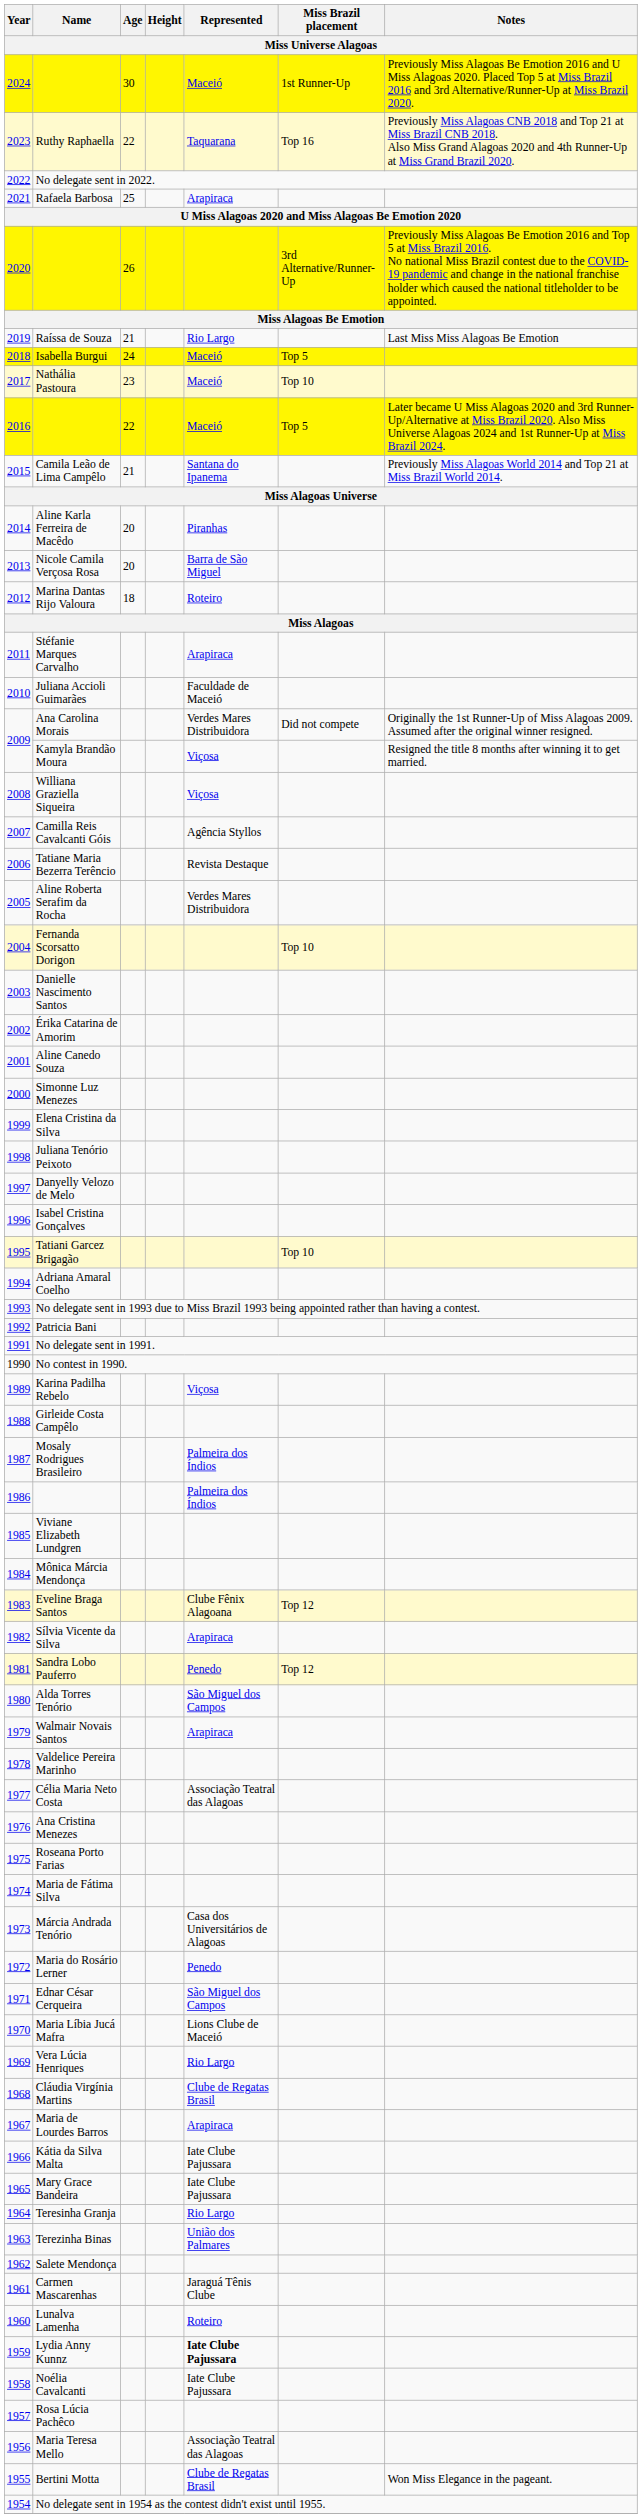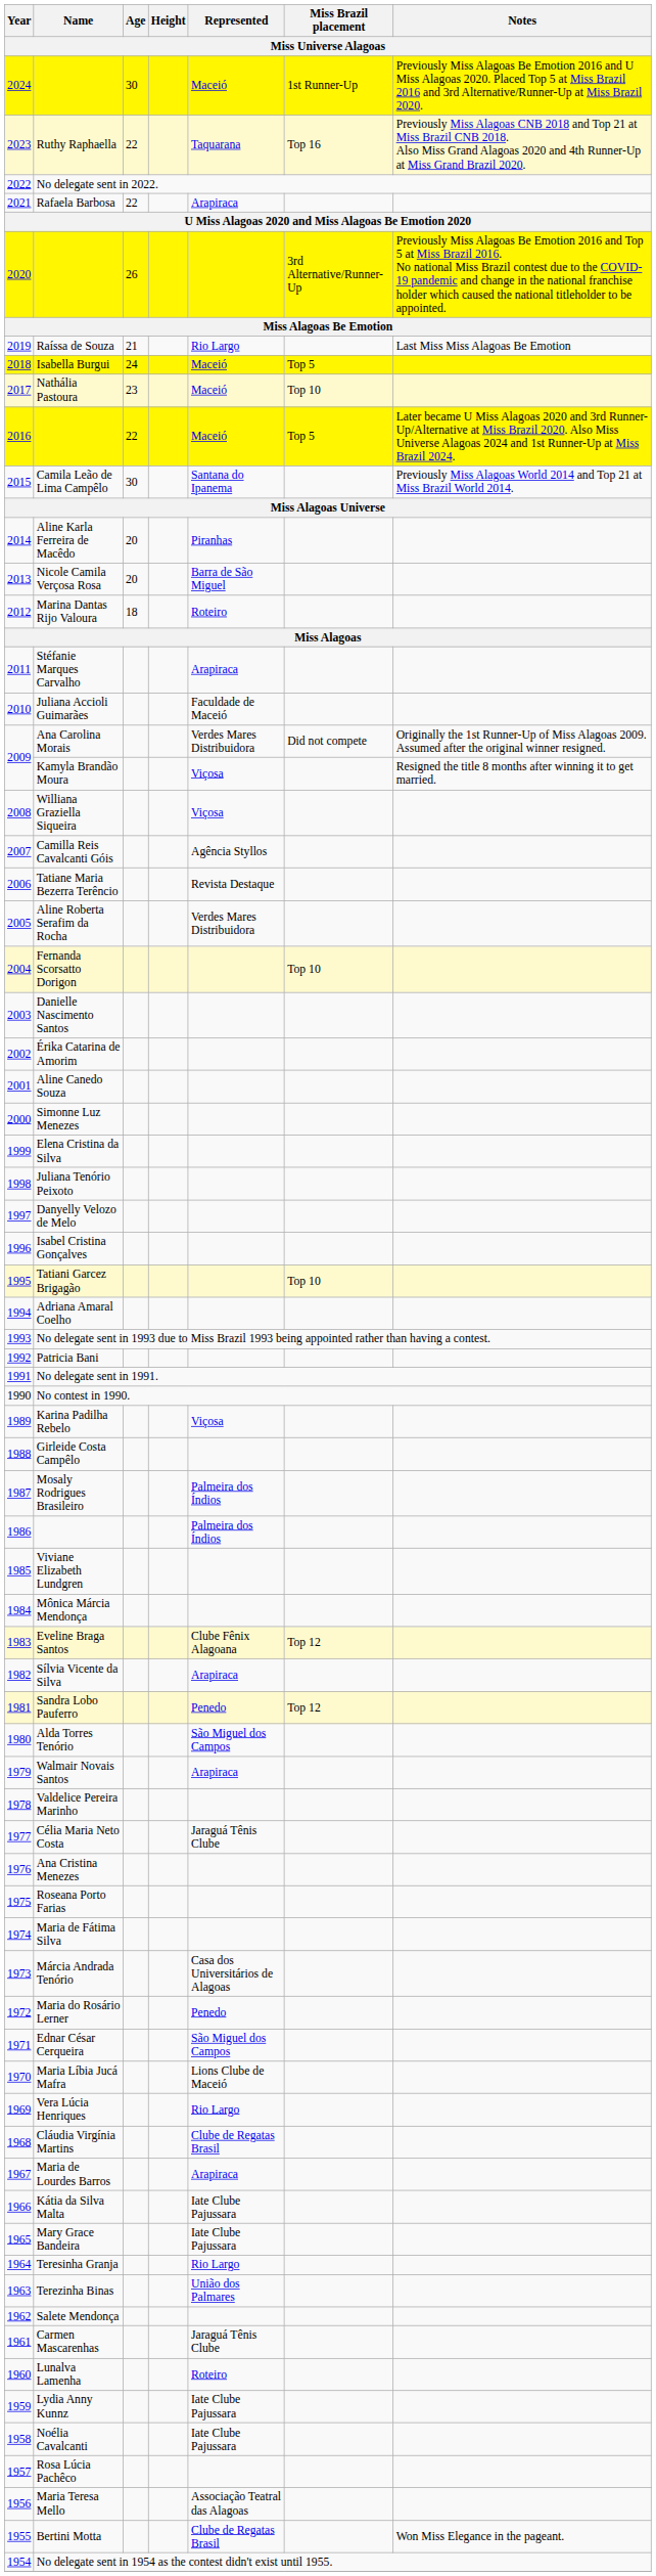Rafaela Barbosa | Age: 25 -> 22
Camila Leão de Lima Campêlo | Age: 21 -> 30
Célia Maria Neto Costa | Represented: Associação Teatral das Alagoas -> Jaraguá Tênis Clube
Lydia Anny Kunnz | Represented: bold -> normal
